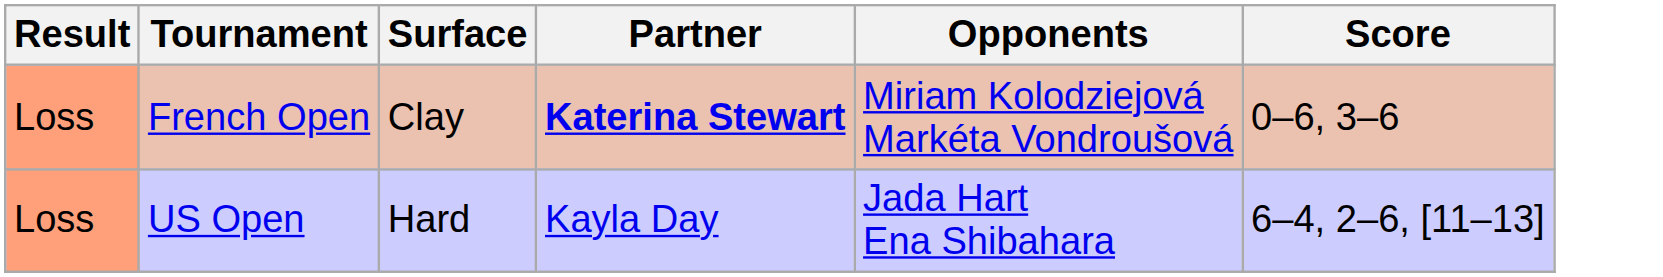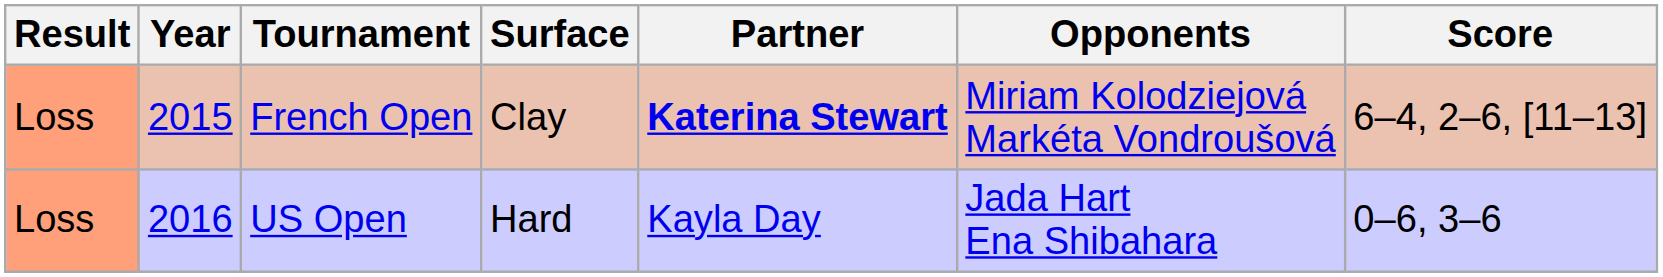+ column: Year | 2015 | 2016
French Open | Score: 0–6, 3–6 -> 6–4, 2–6, [11–13]
US Open | Score: 6–4, 2–6, [11–13] -> 0–6, 3–6
